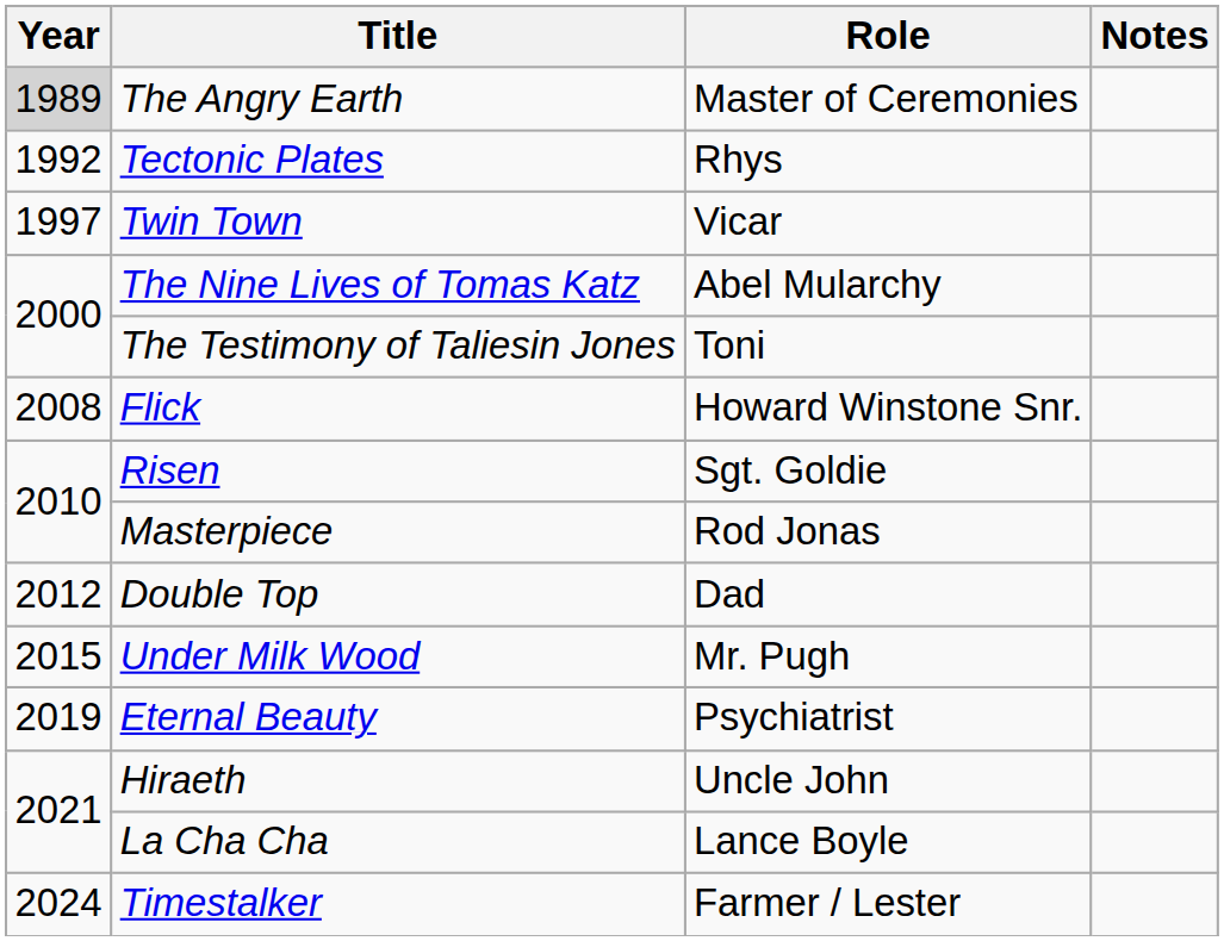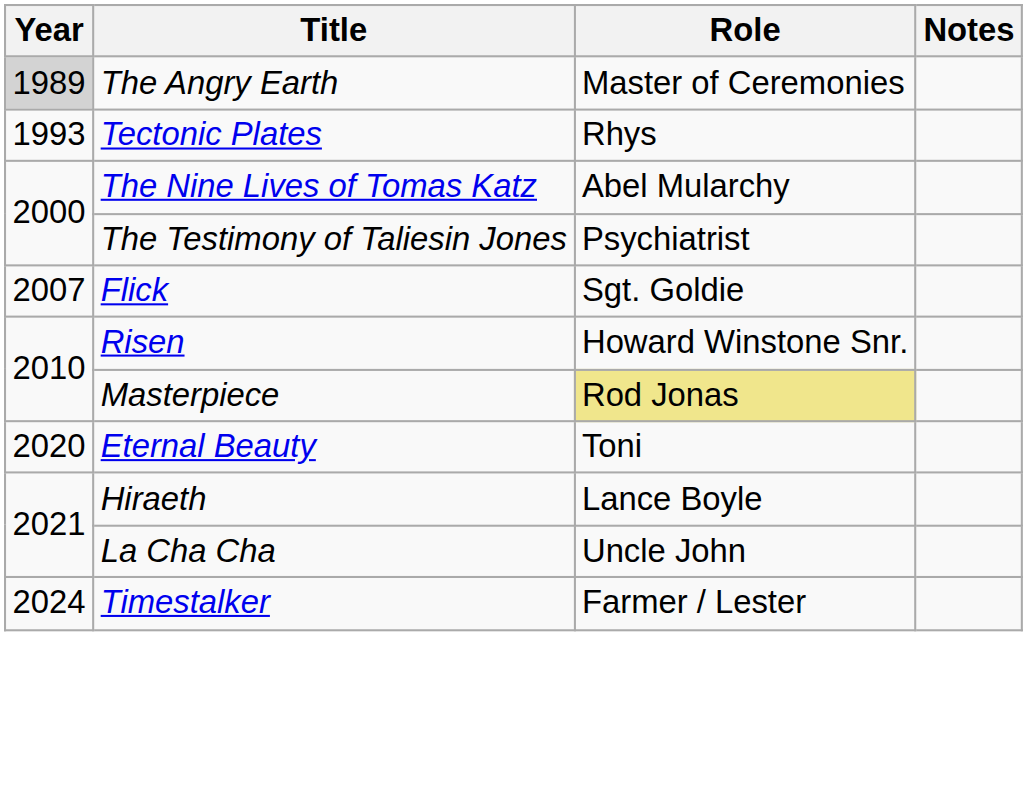Tectonic Plates | Year: 1992 -> 1993
- row: 1997 | Twin Town | Vicar
The Testimony of Taliesin Jones | Role: Toni -> Psychiatrist
Flick | Year: 2008 -> 2007
Flick | Role: Howard Winstone Snr. -> Sgt. Goldie
Risen | Role: Sgt. Goldie -> Howard Winstone Snr.
Masterpiece | Role: no background -> khaki background
- row: 2012 | Double Top | Dad
- row: 2015 | Under Milk Wood | Mr. Pugh
Eternal Beauty | Year: 2019 -> 2020
Eternal Beauty | Role: Psychiatrist -> Toni
Hiraeth | Role: Uncle John -> Lance Boyle
La Cha Cha | Role: Lance Boyle -> Uncle John
